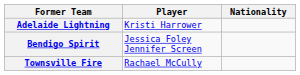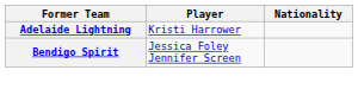- row: Townsville Fire | Rachael McCully
